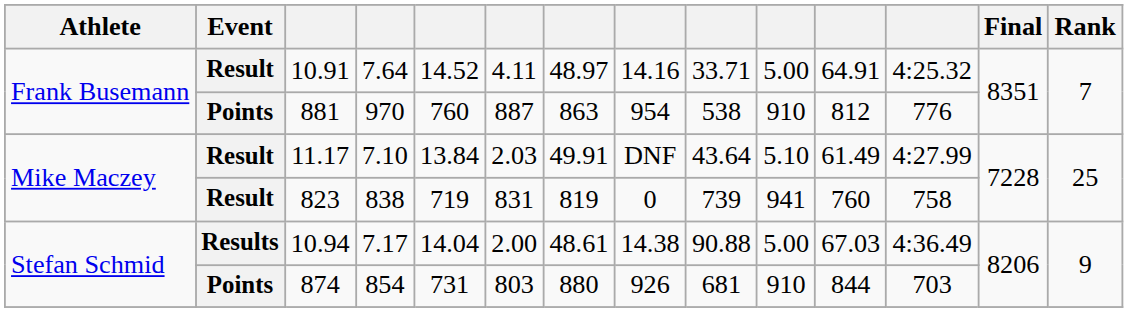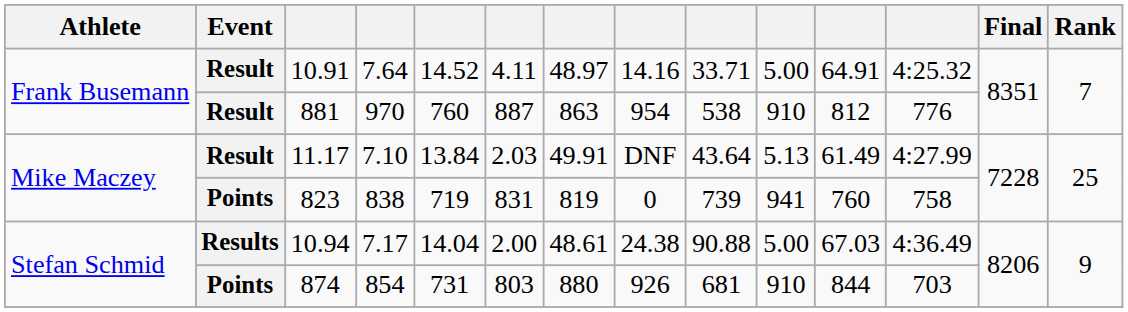881 | Event: Points -> Result
11.17 | column 10: 5.10 -> 5.13
823 | Event: Result -> Points
10.94 | column 8: 14.38 -> 24.38
